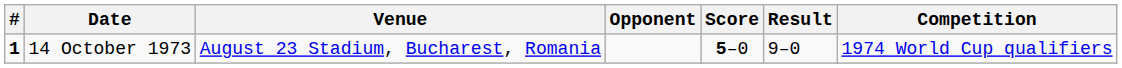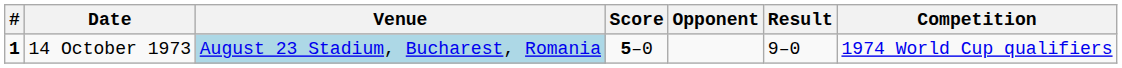columns swapped: Opponent <-> Score
14 October 1973 | Venue: no background -> lightblue background
